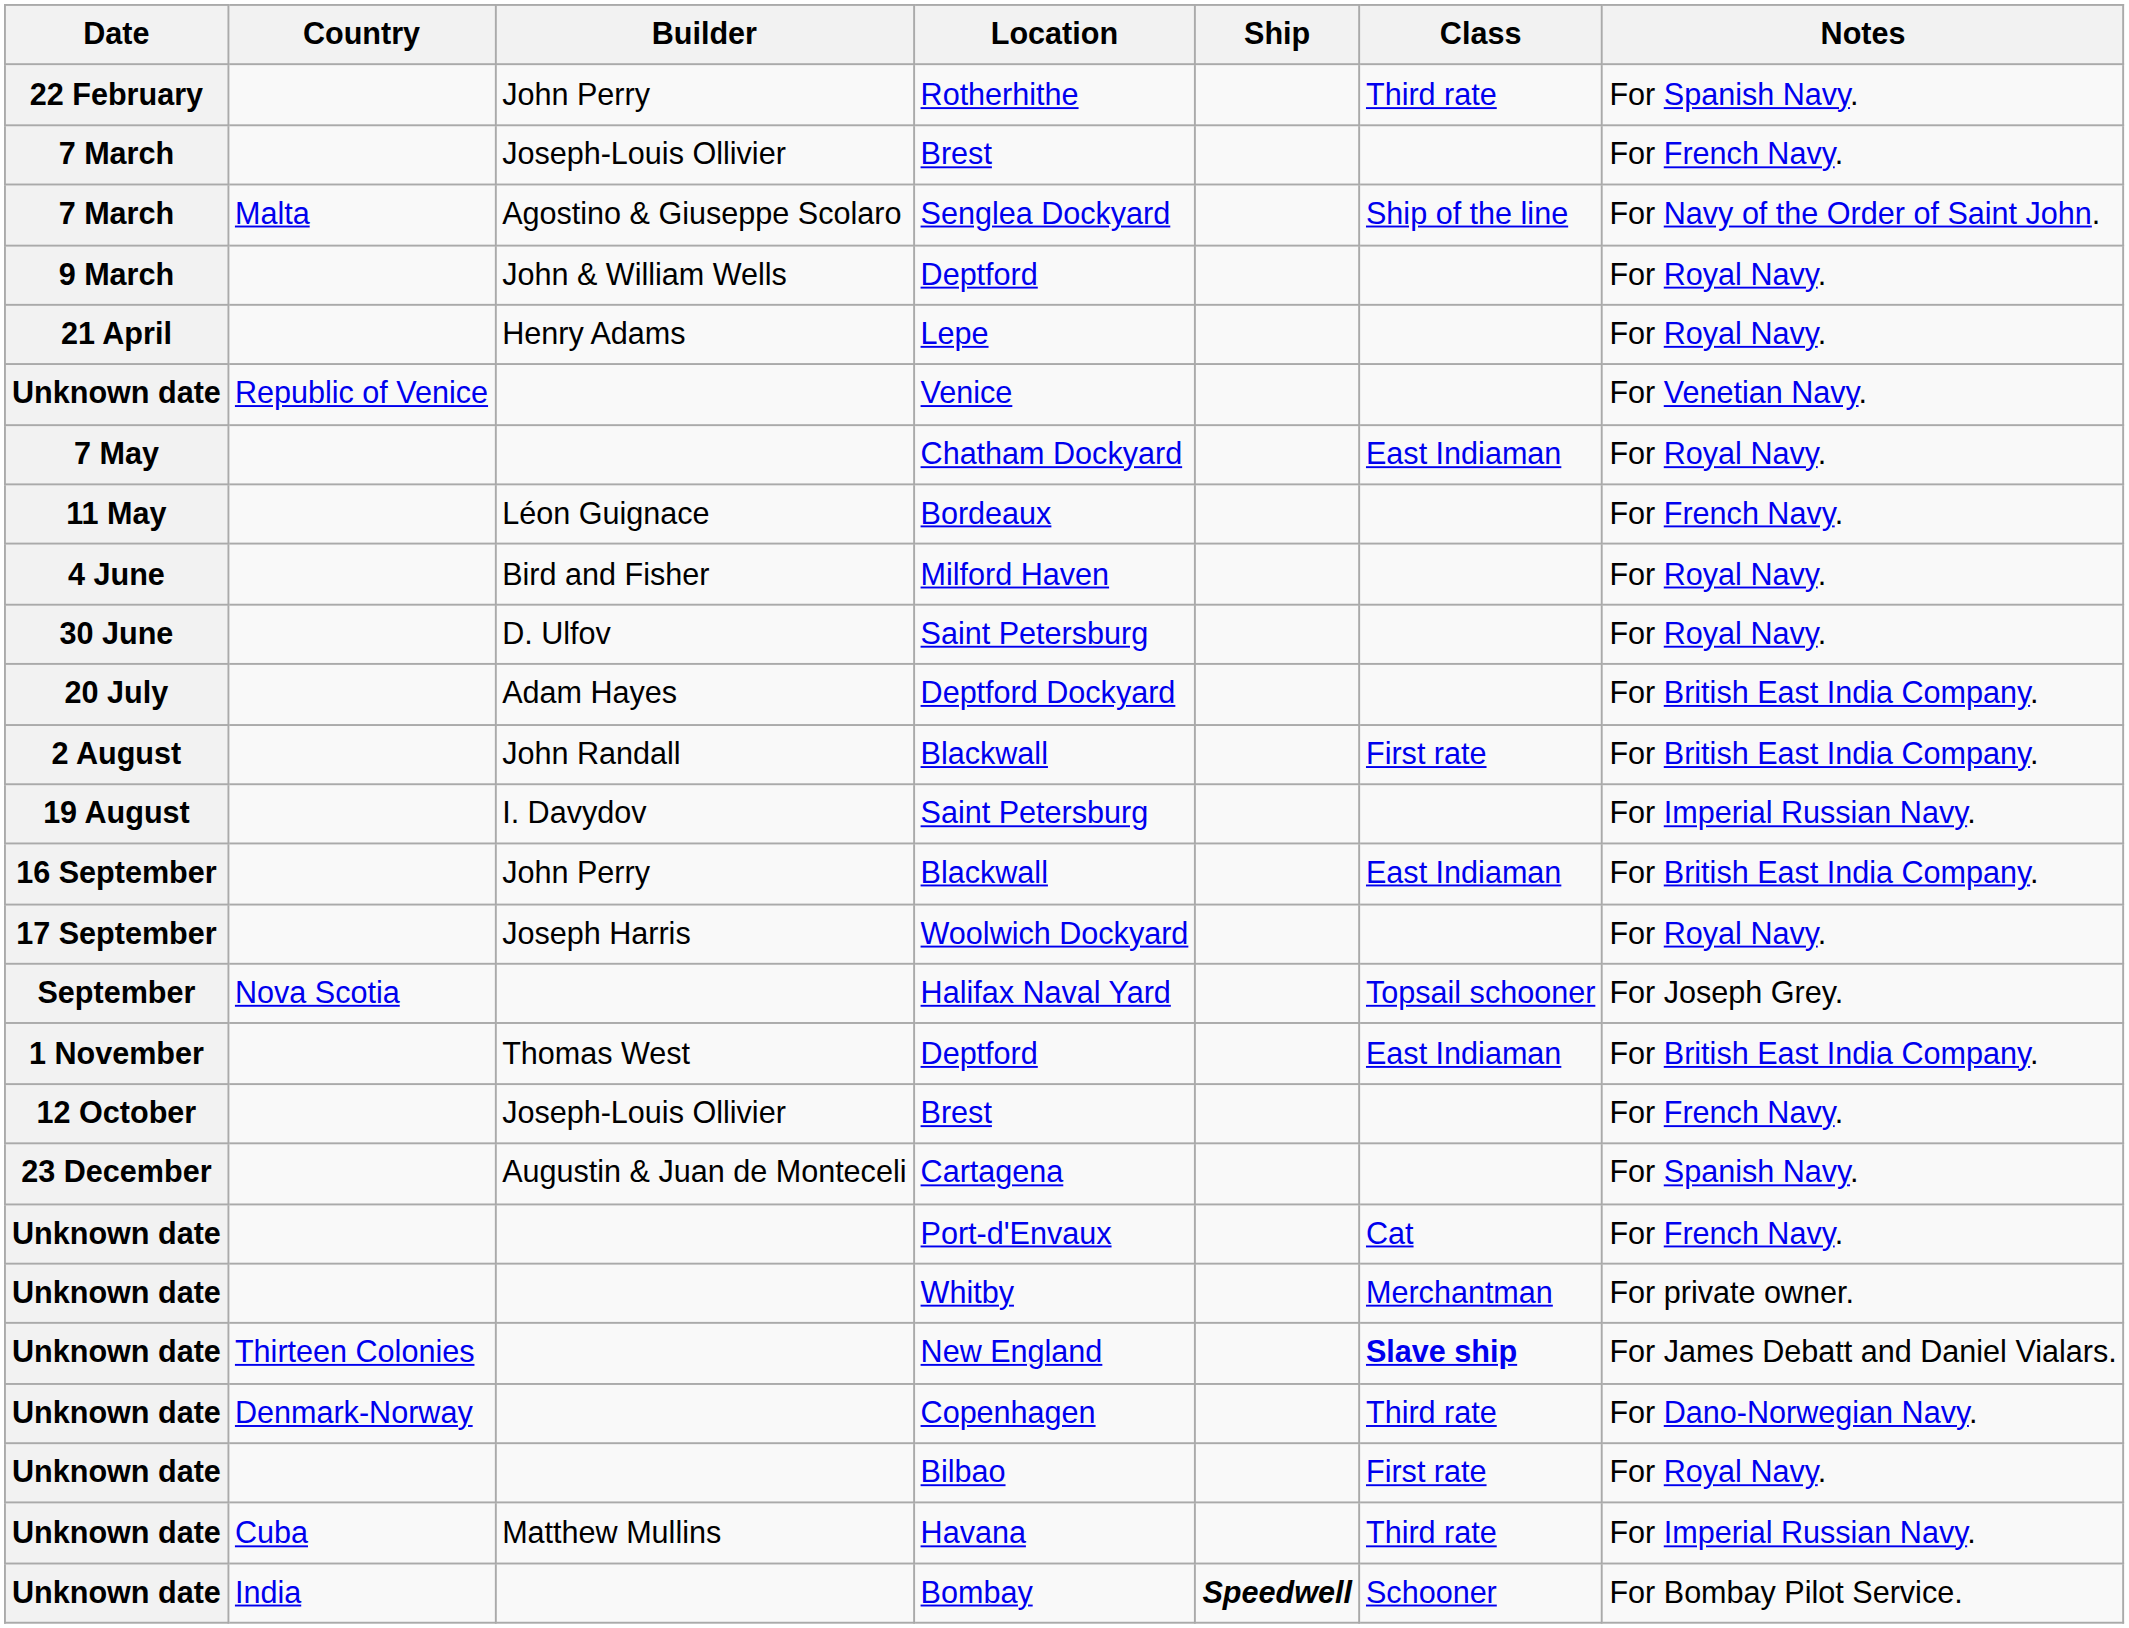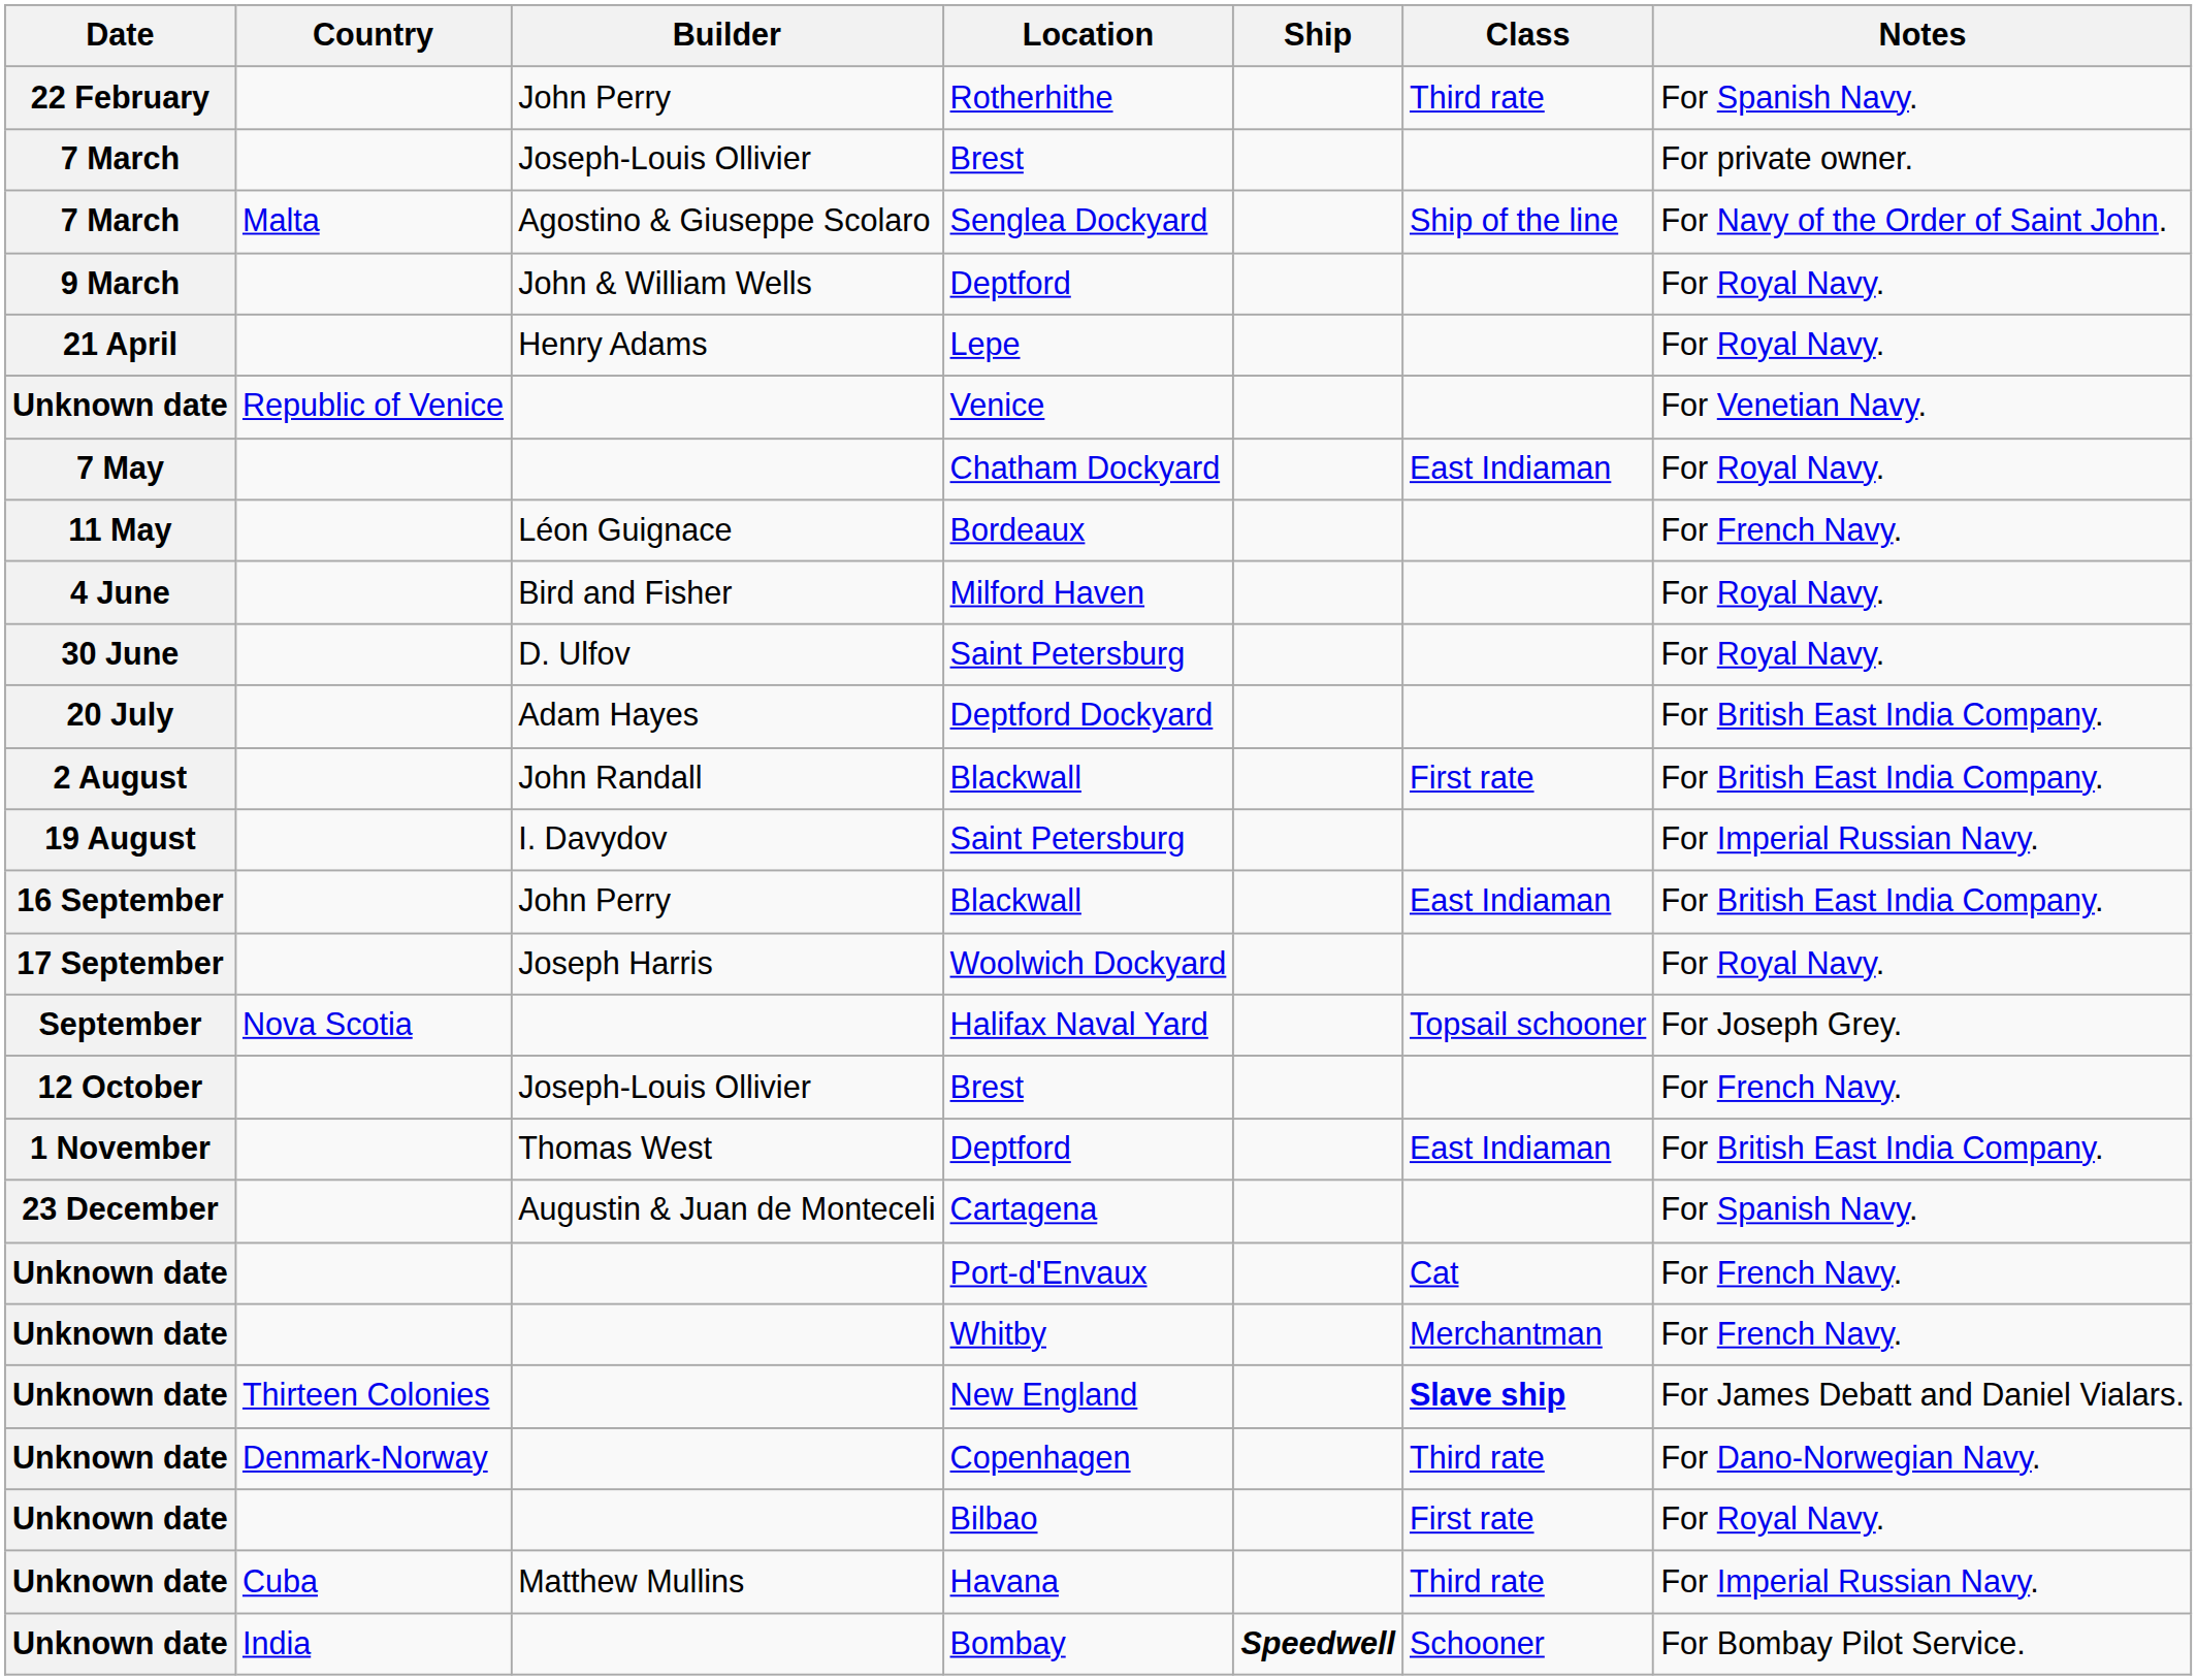7 March / Brest | Notes: For French Navy. -> For private owner.
rows swapped: 12 October / Brest <-> 1 November / Deptford
Whitby | Notes: For private owner. -> For French Navy.
